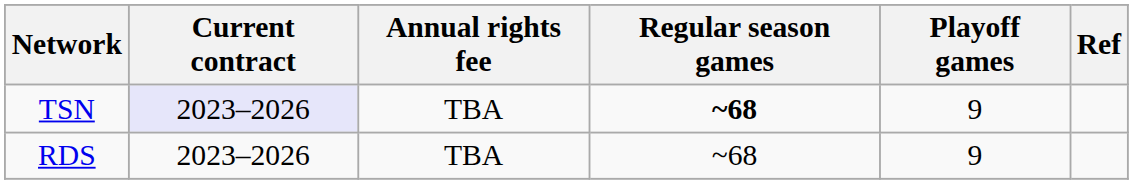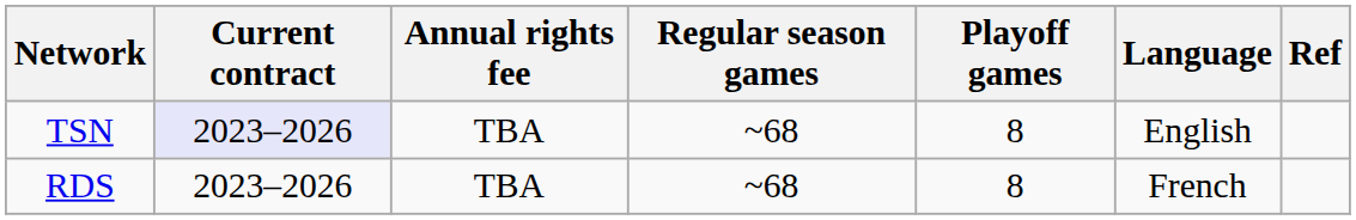+ column: Language | English | French
TSN | Regular season games: bold -> normal
TSN | Playoff games: 9 -> 8
RDS | Playoff games: 9 -> 8
